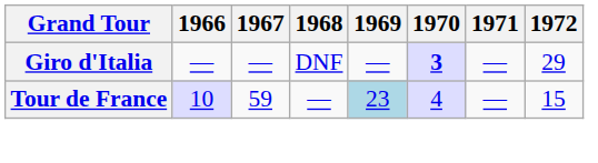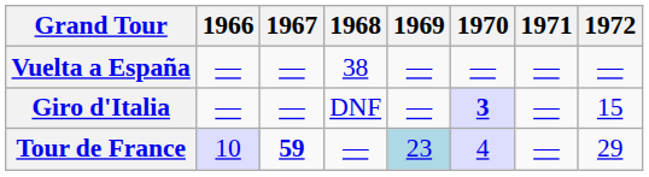+ row: Vuelta a España | — | — | 38 | — | — | — | —
Giro d'Italia | 1972: 29 -> 15
Tour de France | 1967: normal -> bold
Tour de France | 1972: 15 -> 29
